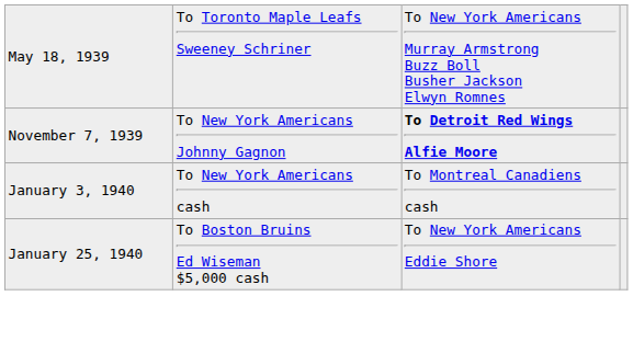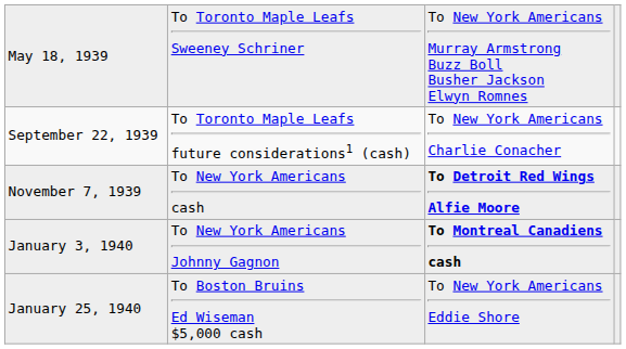+ row: September 22, 1939 | To Toronto Maple Leafs future considerations1 (cash) | To New York Americans Charlie Conacher
November 7, 1939 | column 2: To New York Americans Johnny Gagnon -> To New York Americans cash
January 3, 1940 | column 2: To New York Americans cash -> To New York Americans Johnny Gagnon
January 3, 1940 | column 3: normal -> bold
